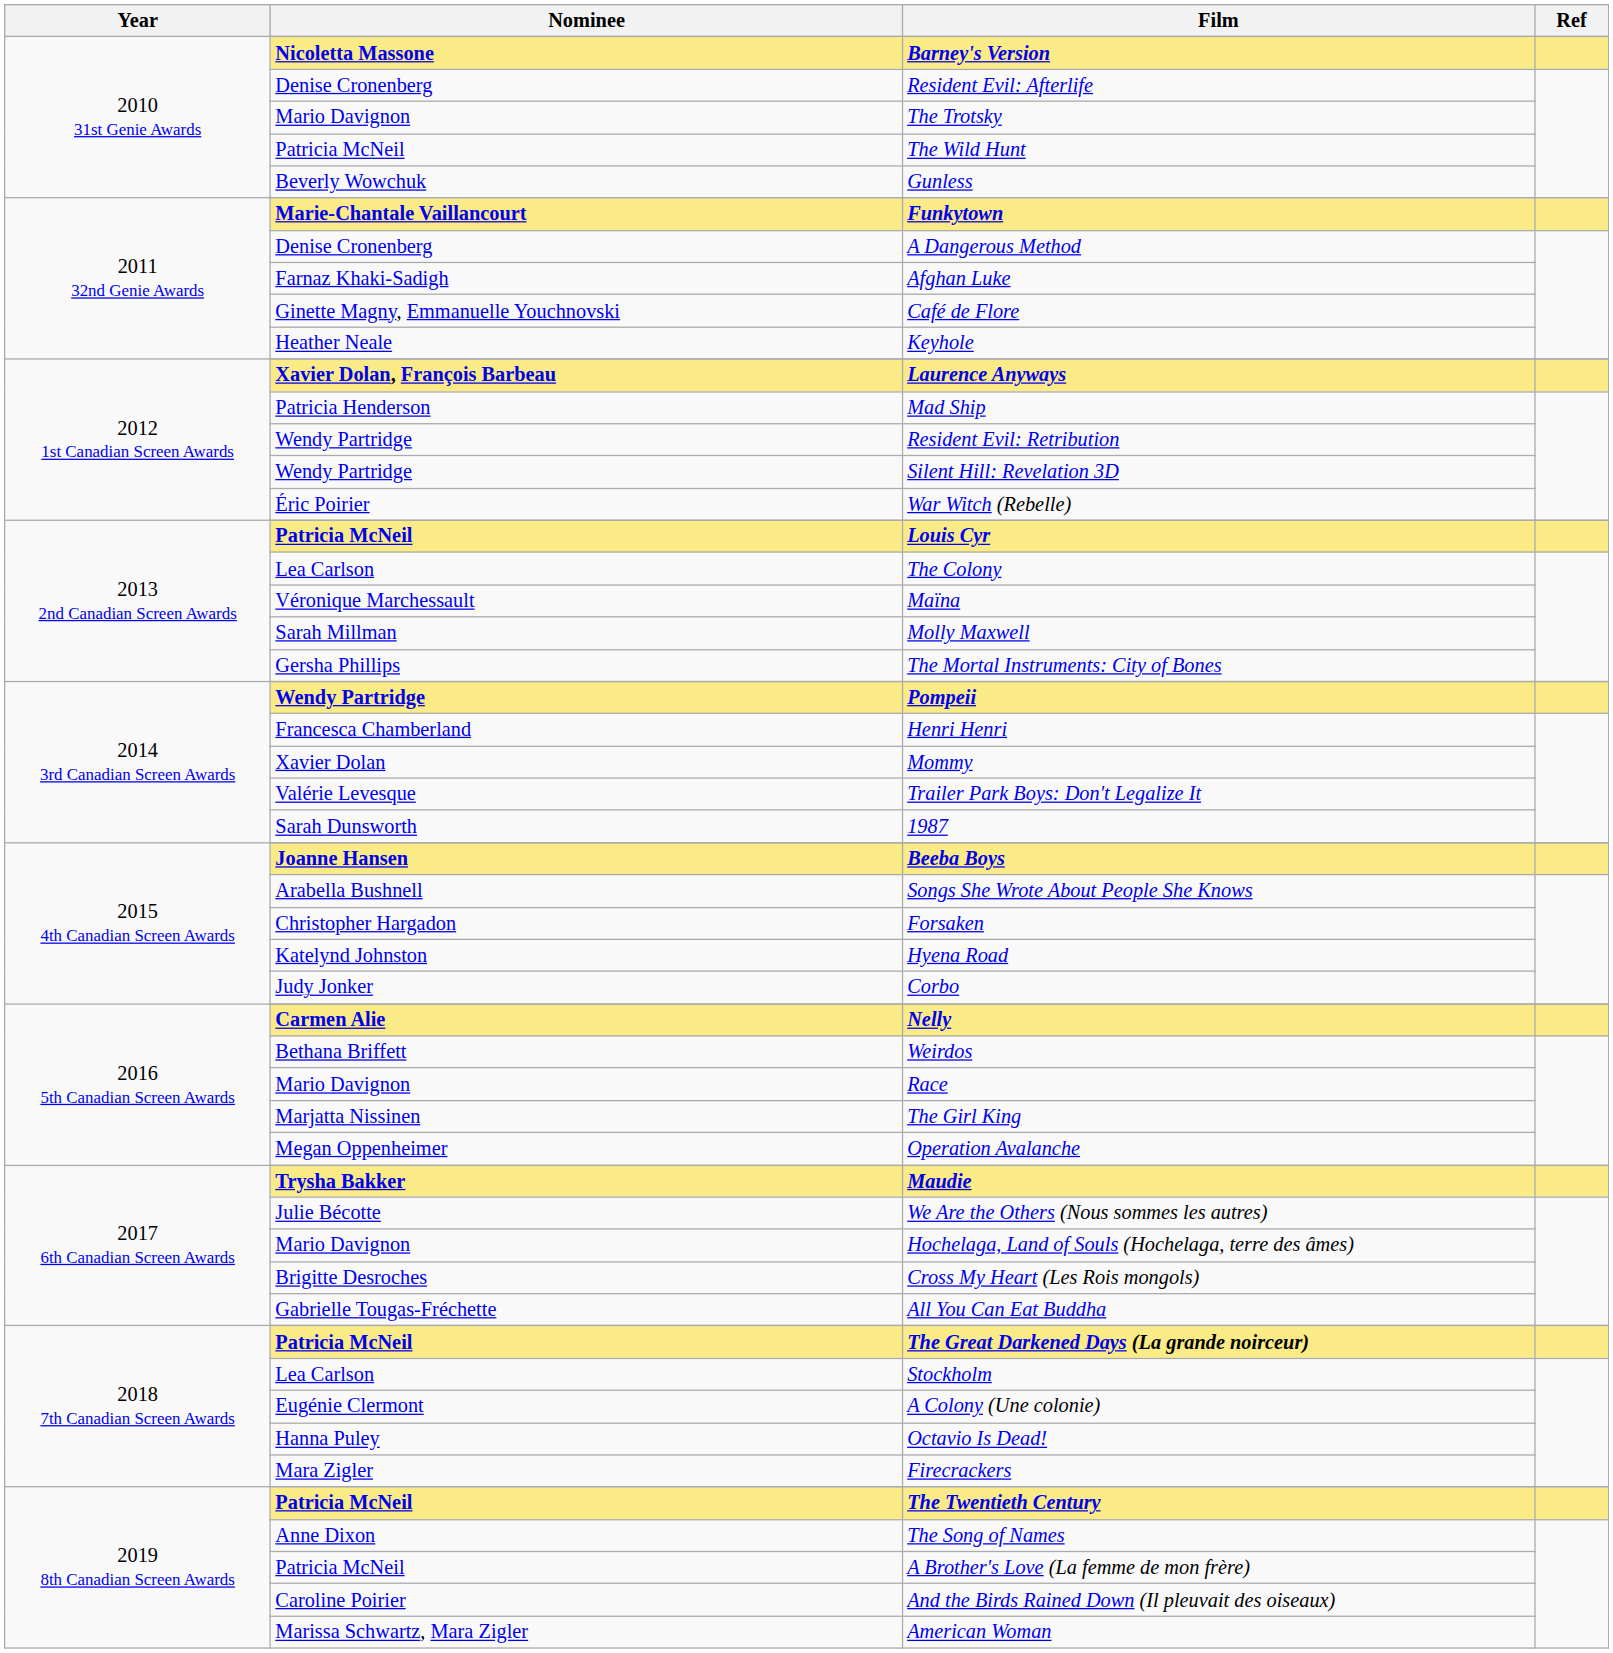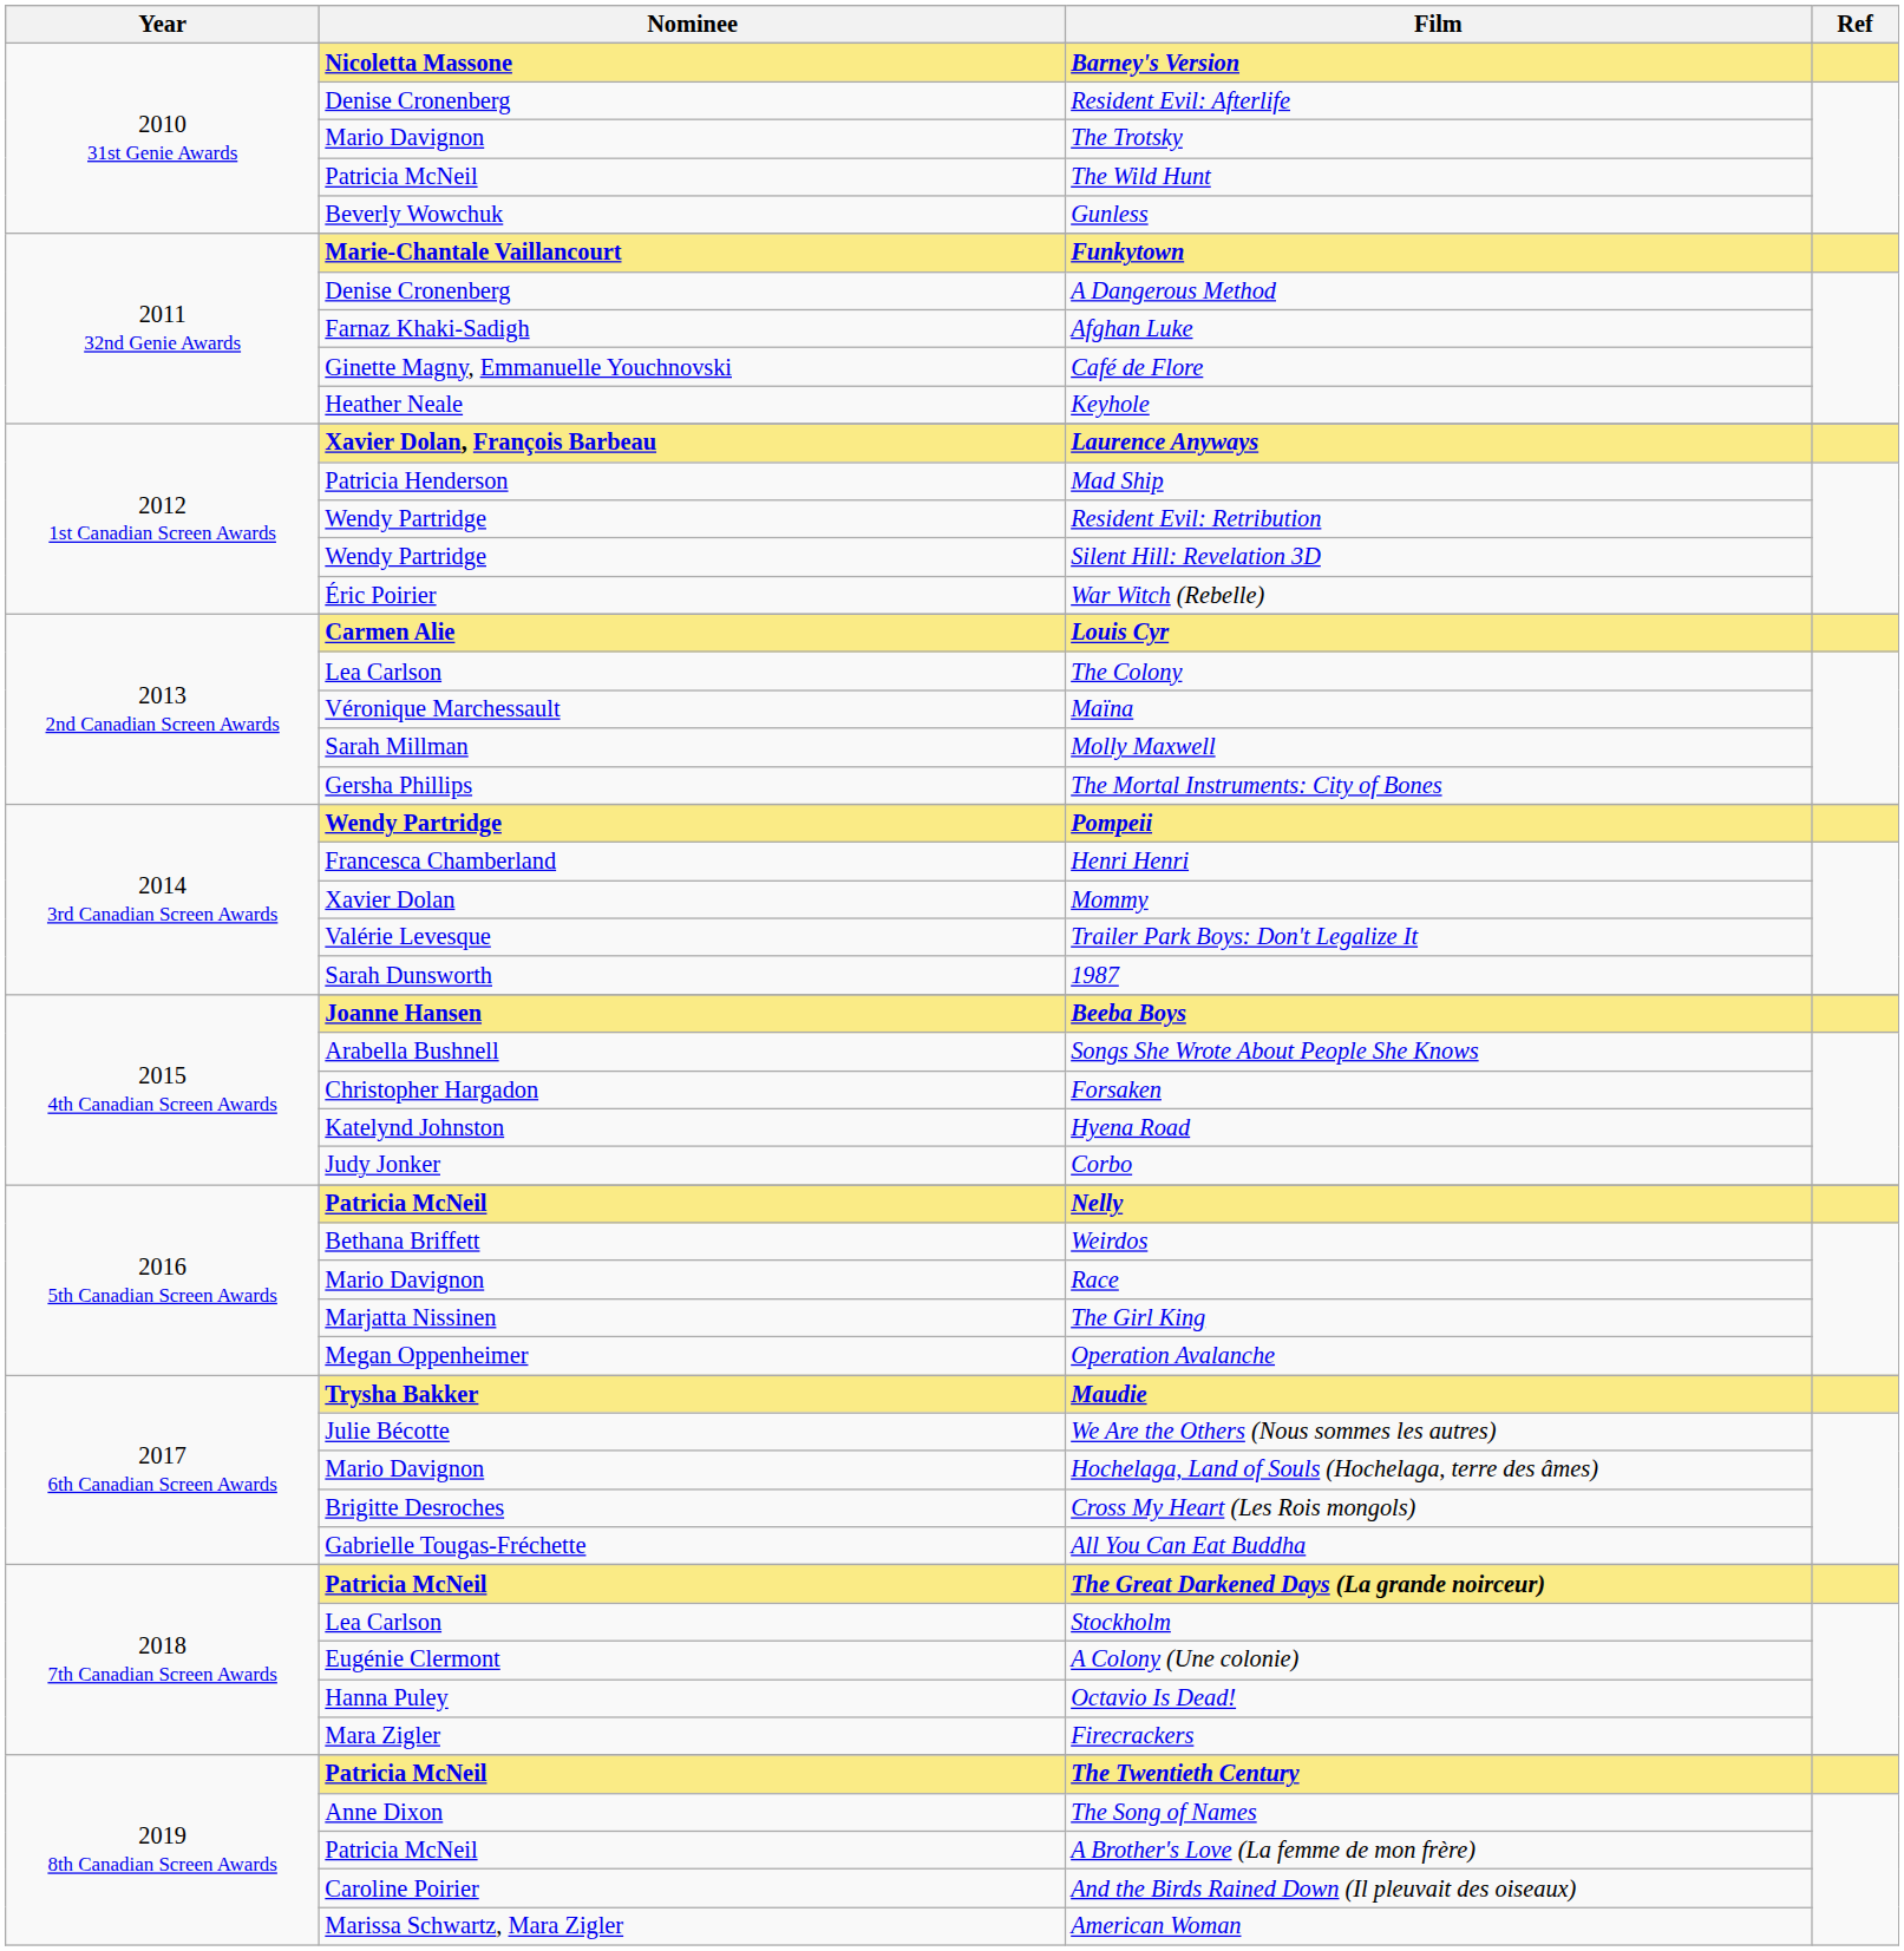Louis Cyr | Nominee: Patricia McNeil -> Carmen Alie
Nelly | Nominee: Carmen Alie -> Patricia McNeil
